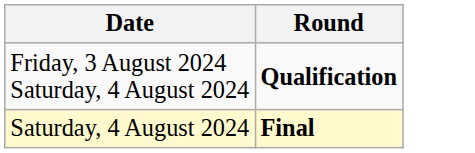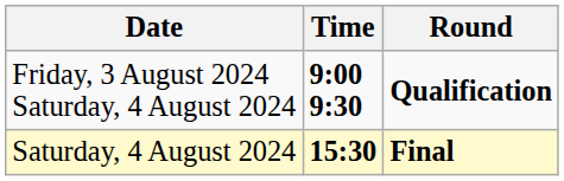+ column: Time | 9:00 9:30 | 15:30
